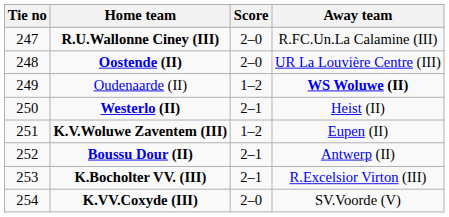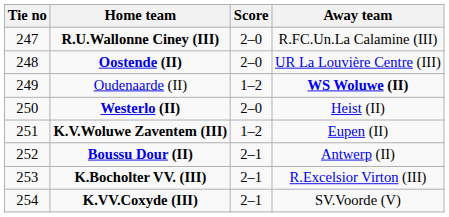Westerlo (II) | Score: 2–1 -> 2–0
K.VV.Coxyde (III) | Score: 2–0 -> 2–1
